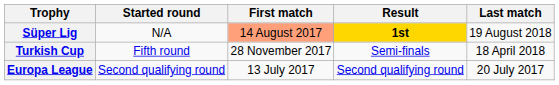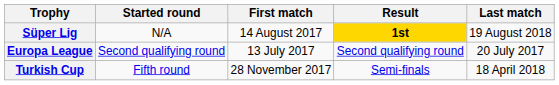Süper Lig | First match: lightsalmon background -> no background
rows swapped: Turkish Cup <-> Europa League
